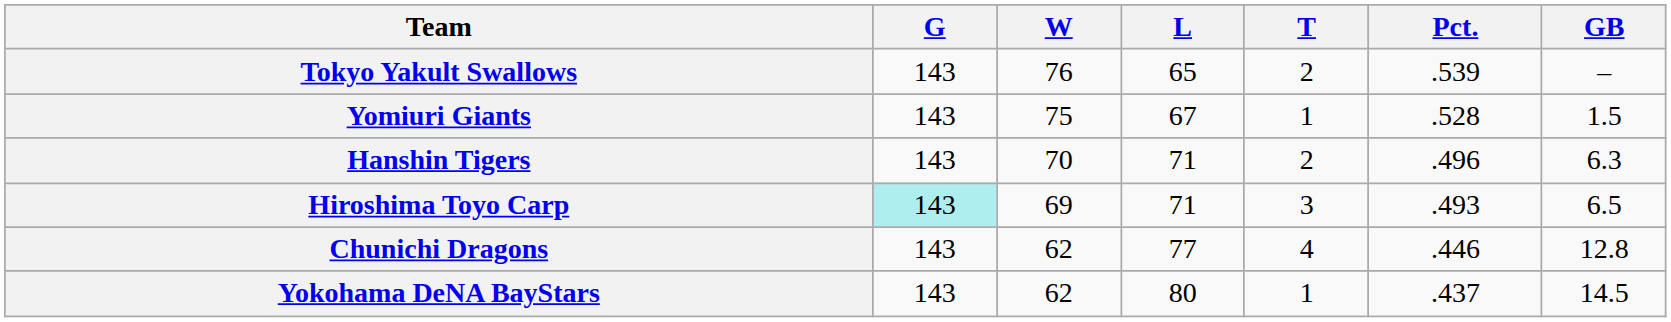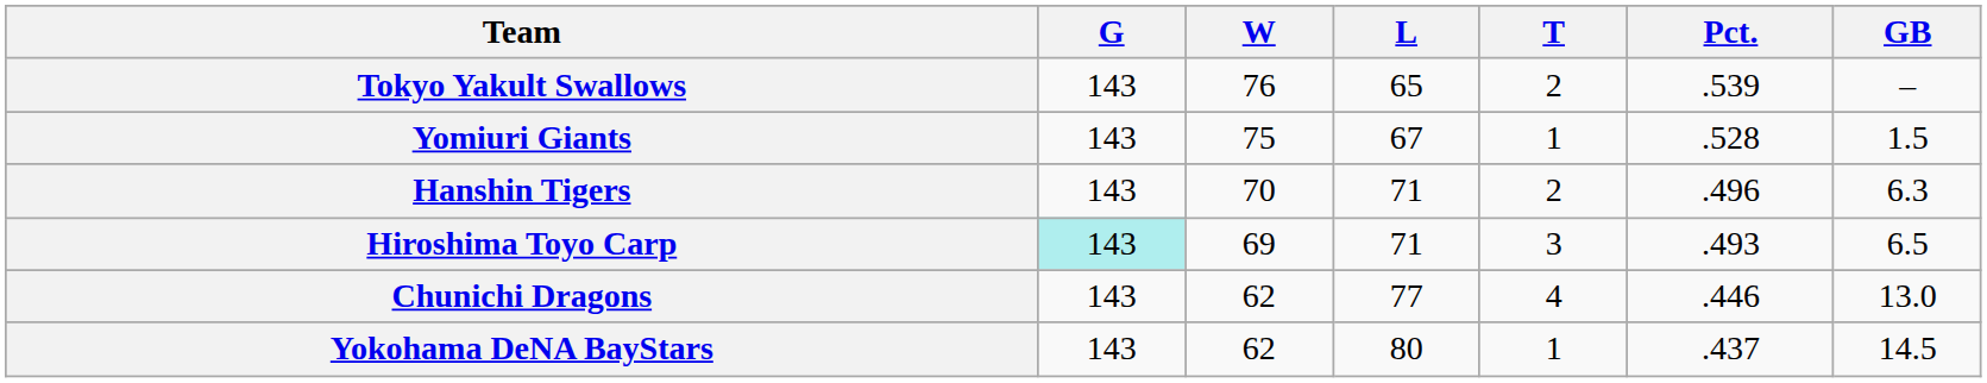Chunichi Dragons | GB: 12.8 -> 13.0
